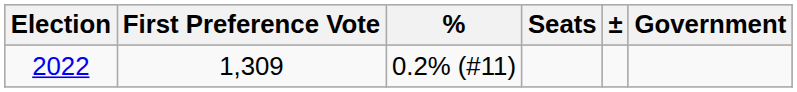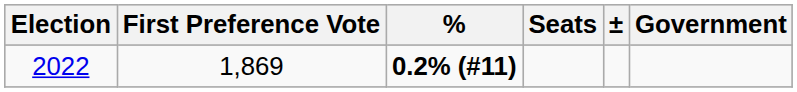2022 | First Preference Vote: 1,309 -> 1,869
2022 | %: normal -> bold
